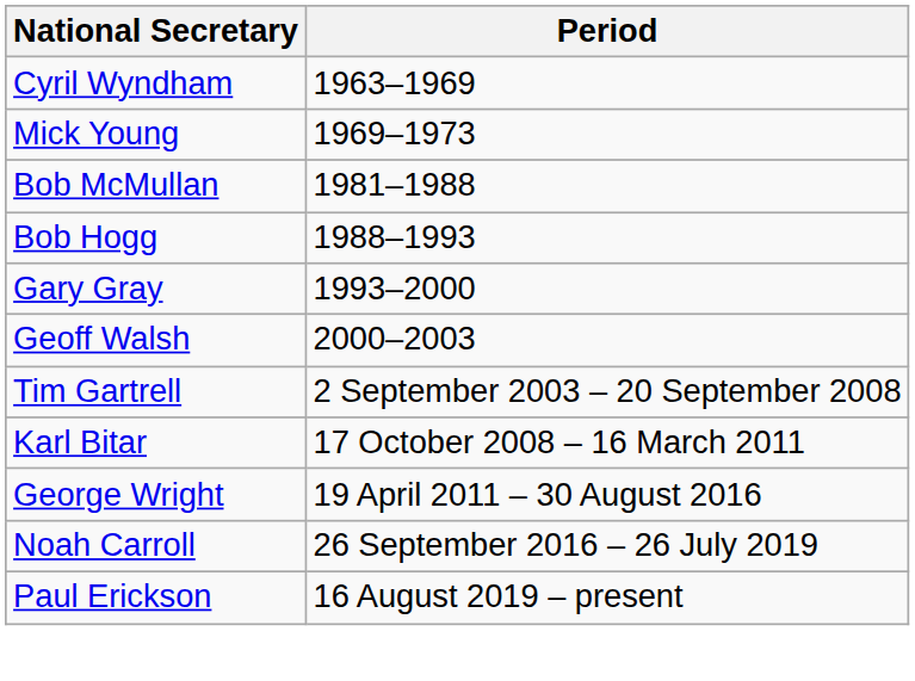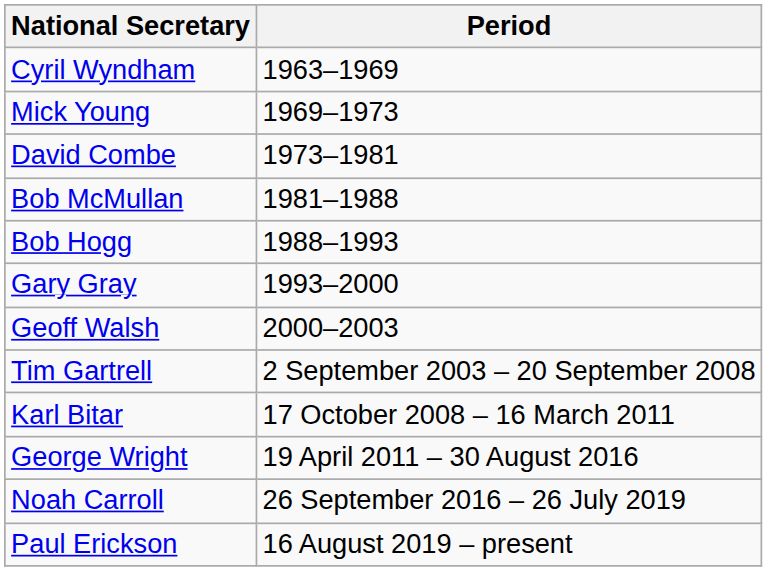+ row: David Combe | 1973–1981
